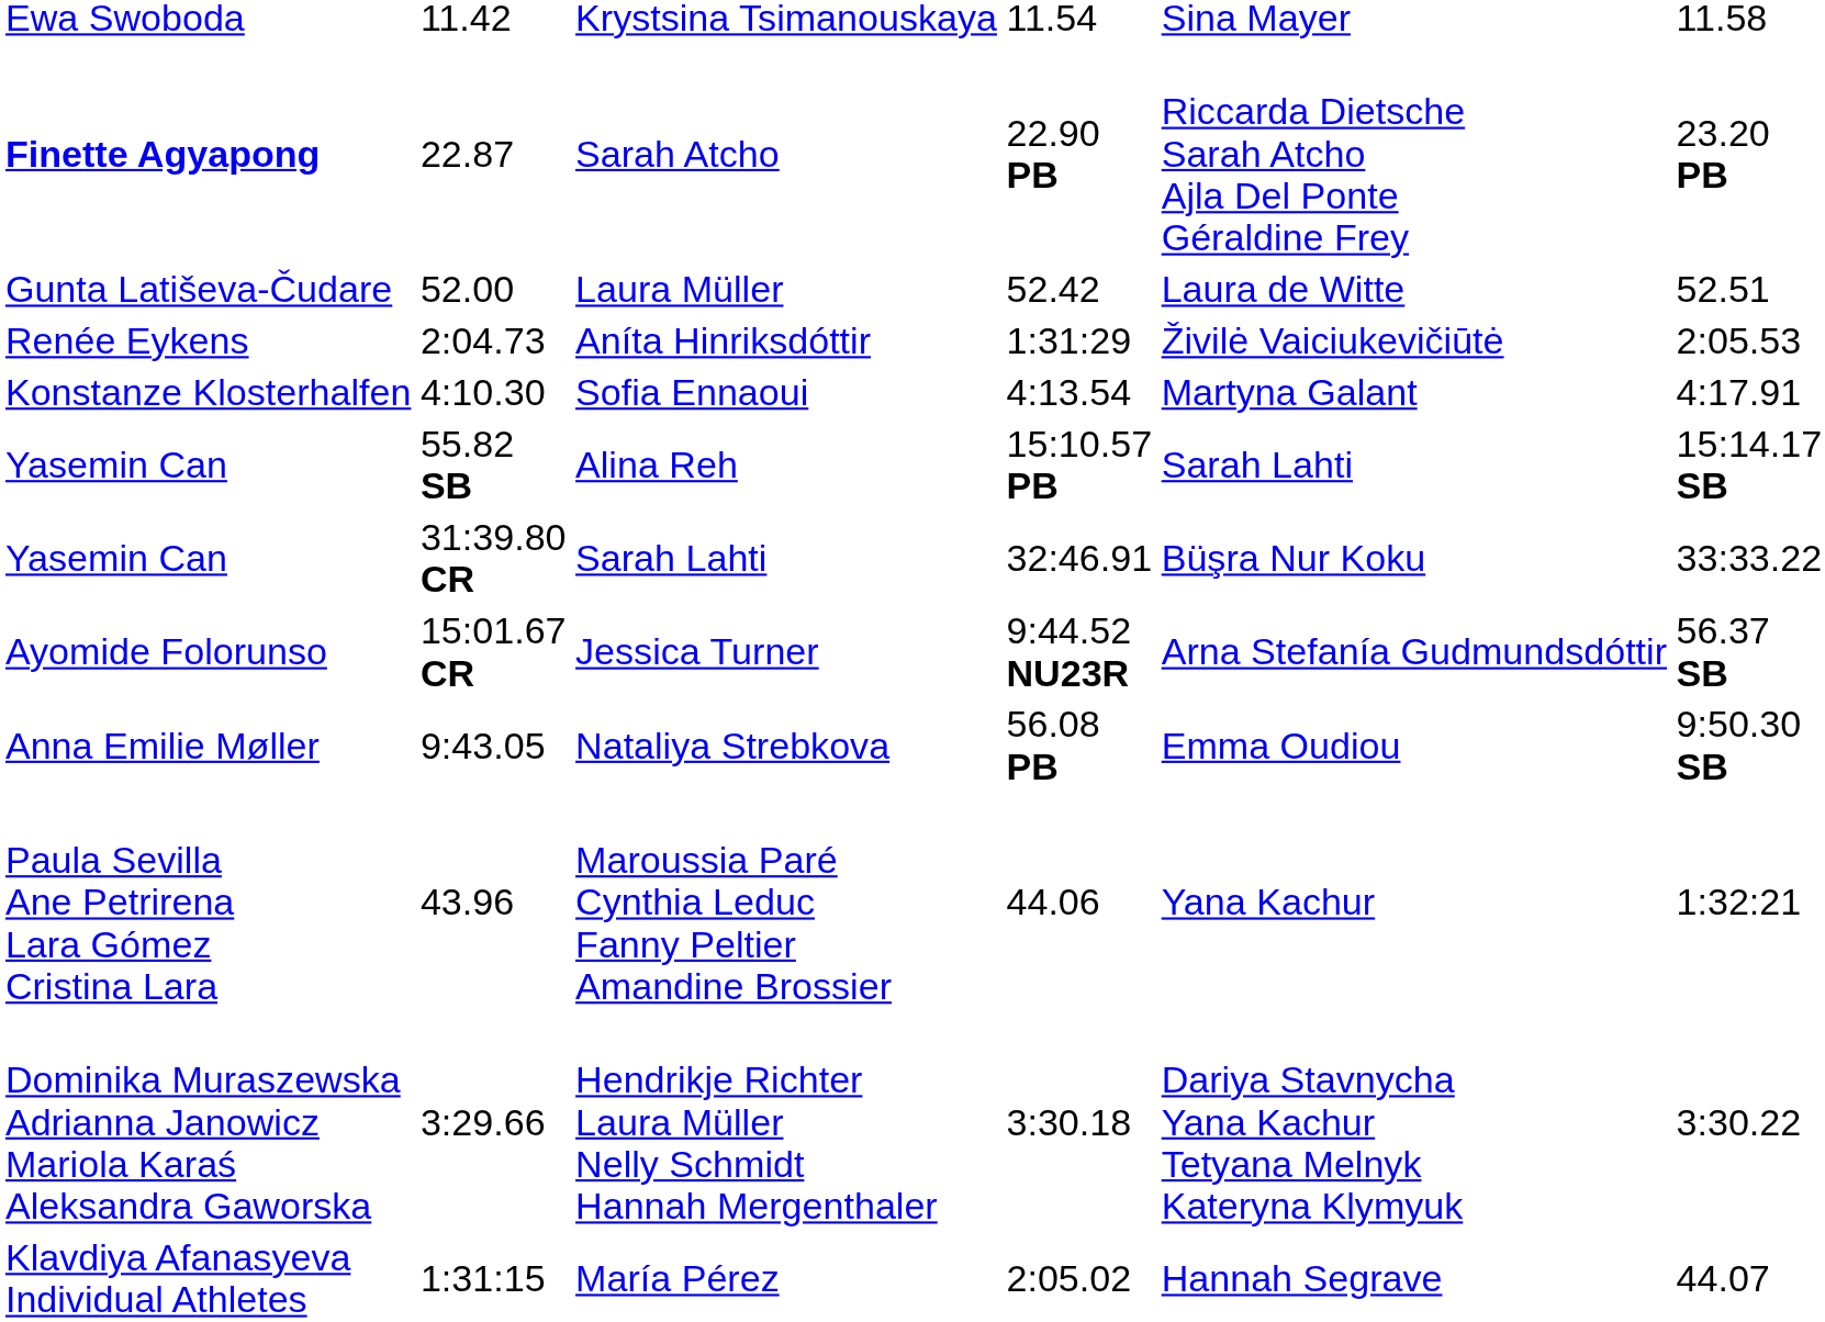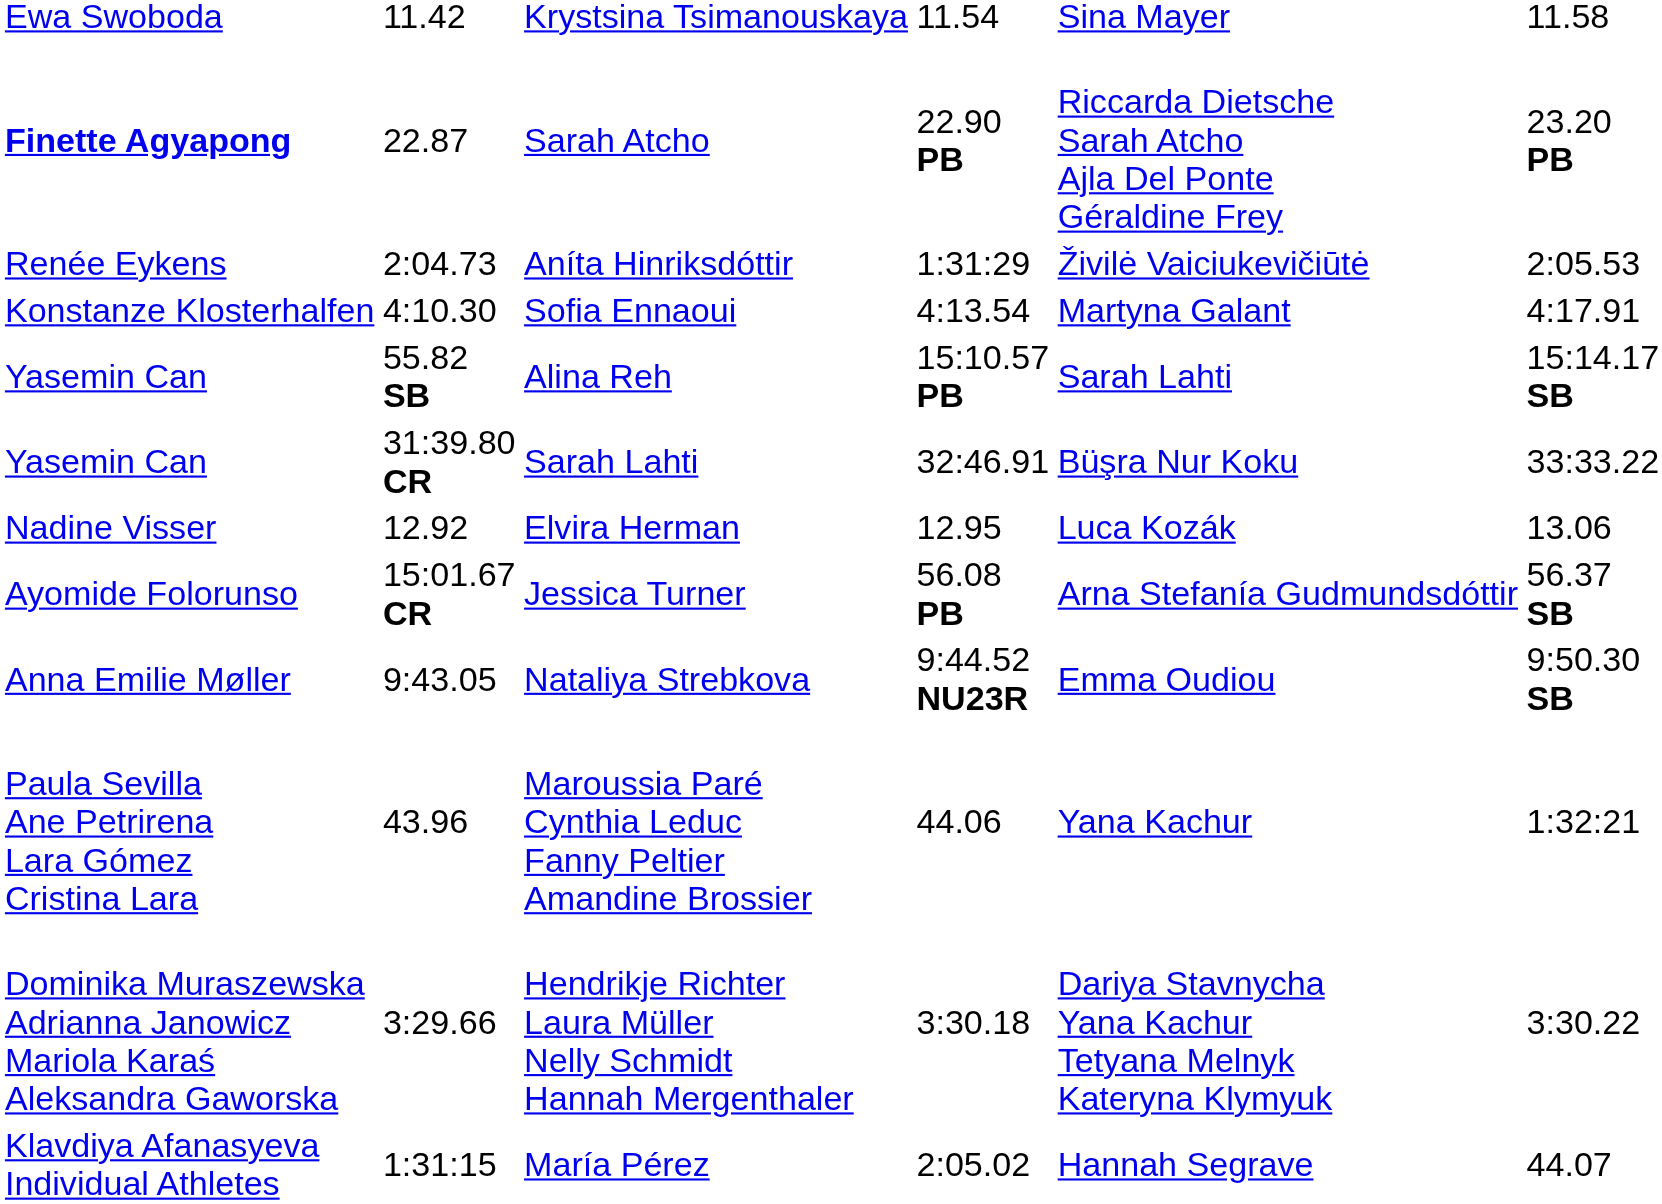- row: Gunta Latiševa-Čudare | 52.00 | Laura Müller | 52.42 | Laura de Witte | 52.51
+ row: Nadine Visser | 12.92 | Elvira Herman | 12.95 | Luca Kozák | 13.06
Jessica Turner | column 5: 9:44.52 NU23R -> 56.08 PB
Nataliya Strebkova | column 5: 56.08 PB -> 9:44.52 NU23R
